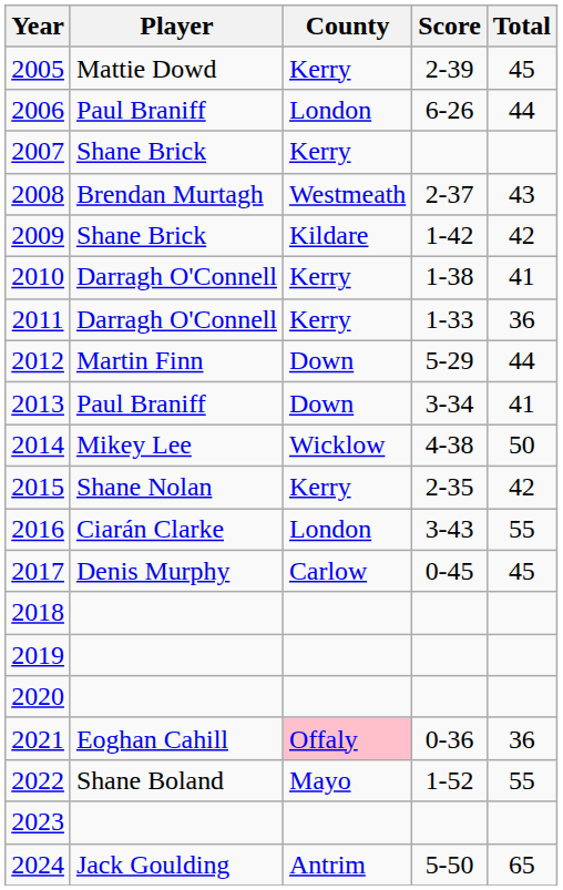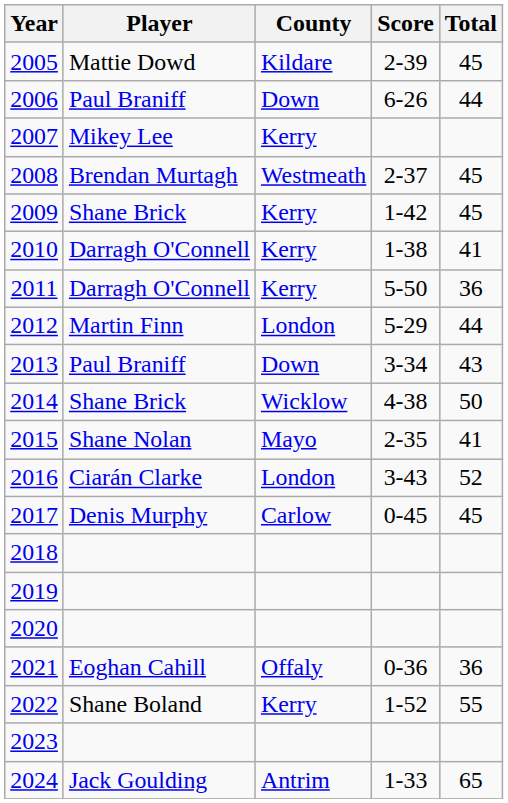2005 | County: Kerry -> Kildare
2006 | County: London -> Down
2007 | Player: Shane Brick -> Mikey Lee
2008 | Total: 43 -> 45
2009 | County: Kildare -> Kerry
2009 | Total: 42 -> 45
2011 | Score: 1-33 -> 5-50
2012 | County: Down -> London
2013 | Total: 41 -> 43
2014 | Player: Mikey Lee -> Shane Brick
2015 | County: Kerry -> Mayo
2015 | Total: 42 -> 41
2016 | Total: 55 -> 52
2021 | County: pink background -> no background
2022 | County: Mayo -> Kerry
2024 | Score: 5-50 -> 1-33
